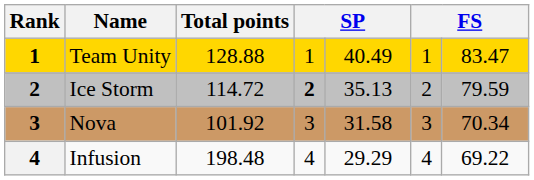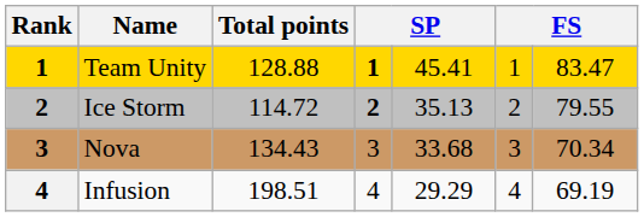Team Unity | column 4: normal -> bold
Team Unity | column 5: 40.49 -> 45.41
Ice Storm | column 7: 79.59 -> 79.55
Nova | Total points: 101.92 -> 134.43
Nova | column 5: 31.58 -> 33.68
Infusion | Total points: 198.48 -> 198.51
Infusion | column 7: 69.22 -> 69.19
